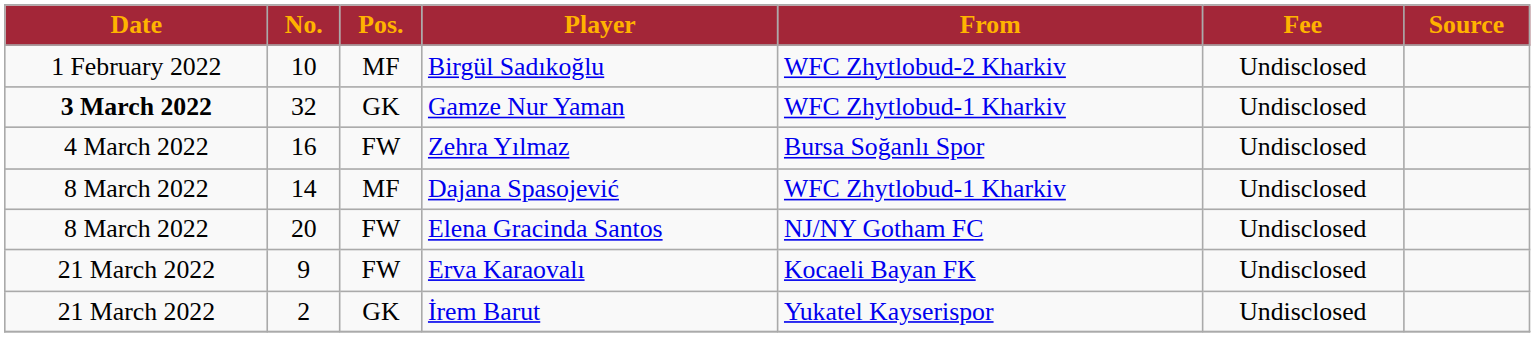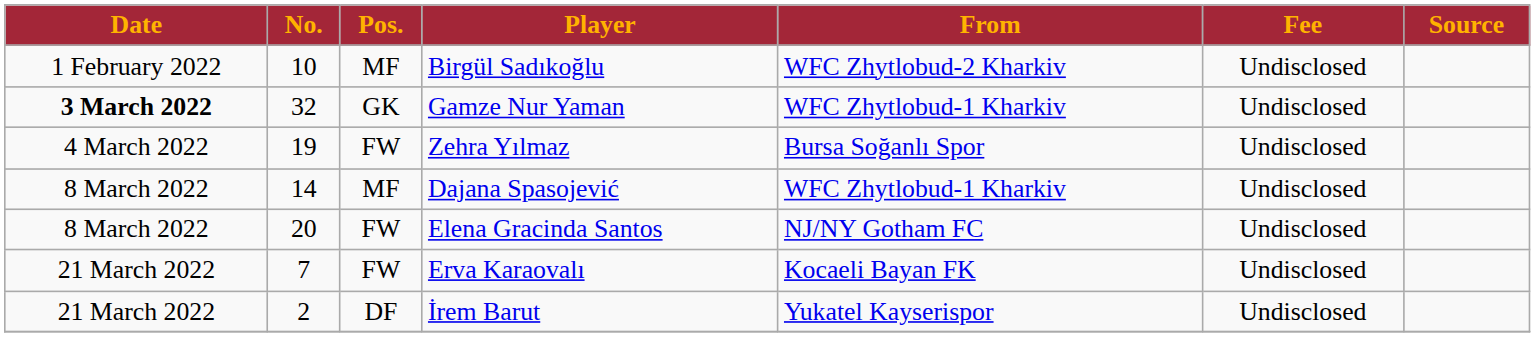Zehra Yılmaz | No.: 16 -> 19
Erva Karaovalı | No.: 9 -> 7
İrem Barut | Pos.: GK -> DF
